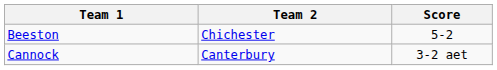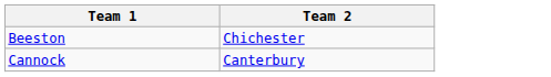- column: Score | 5-2 | 3-2 aet
